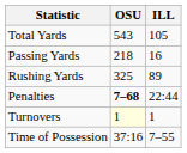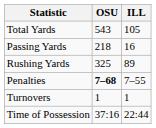Penalties | ILL: 22:44 -> 7–55
Turnovers | OSU: lightyellow background -> no background
Time of Possession | ILL: 7–55 -> 22:44
